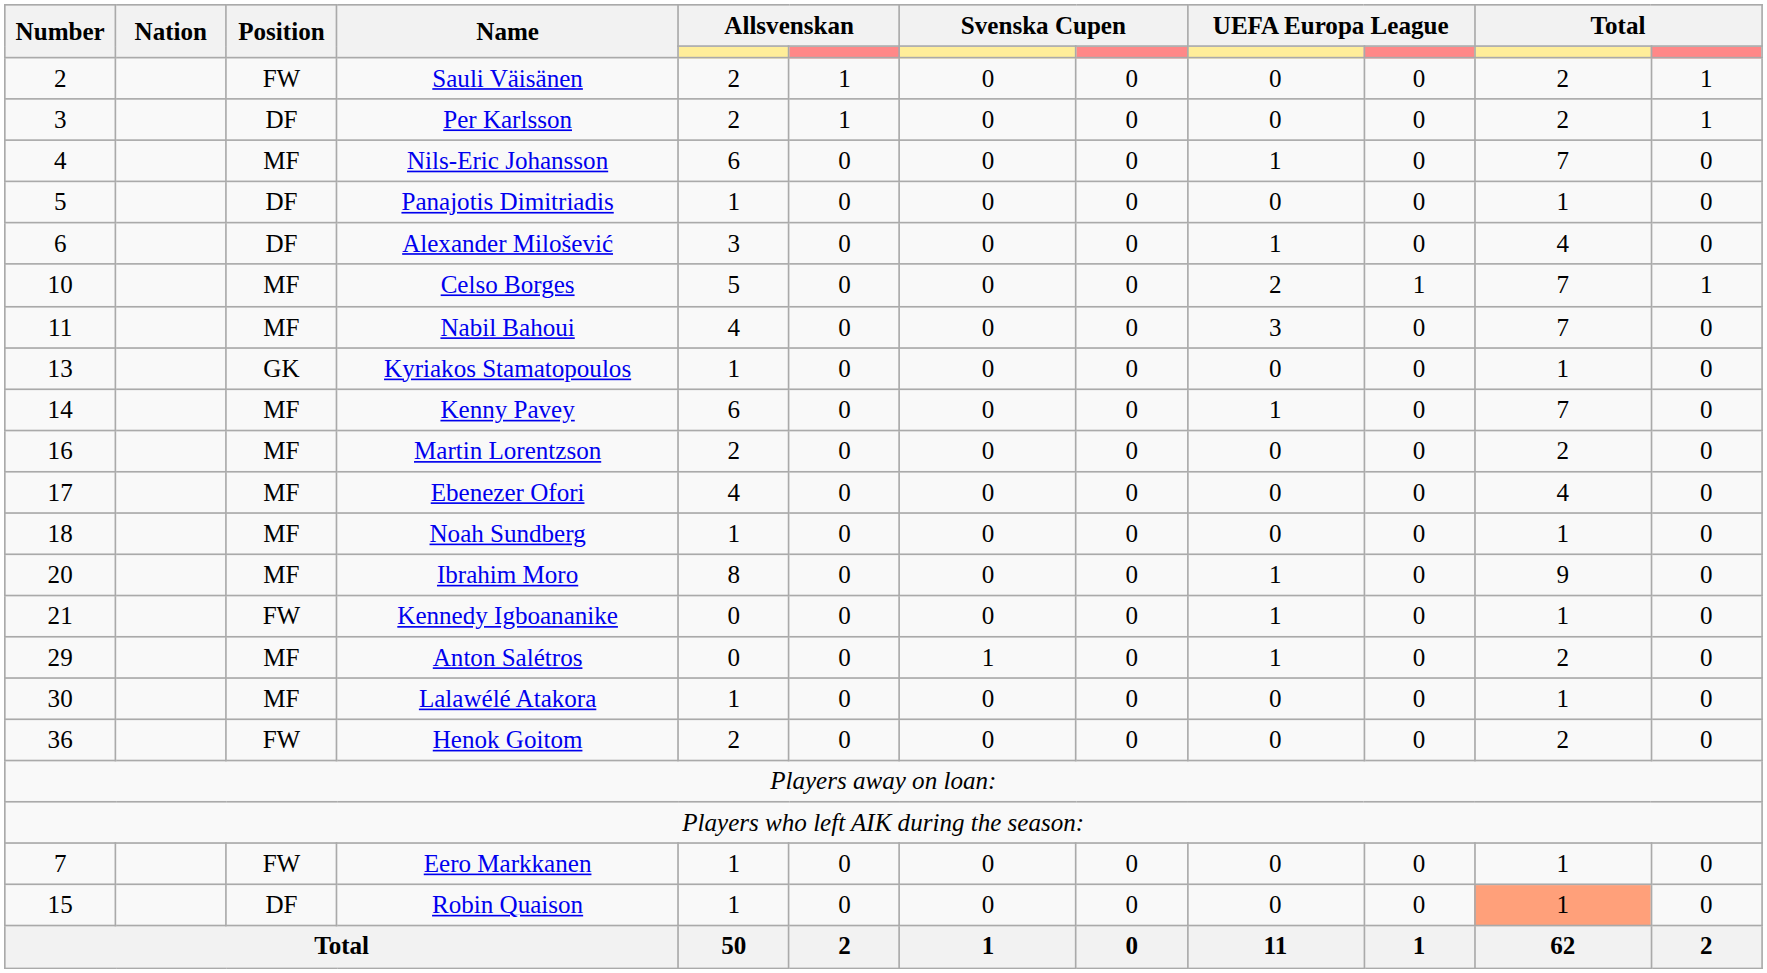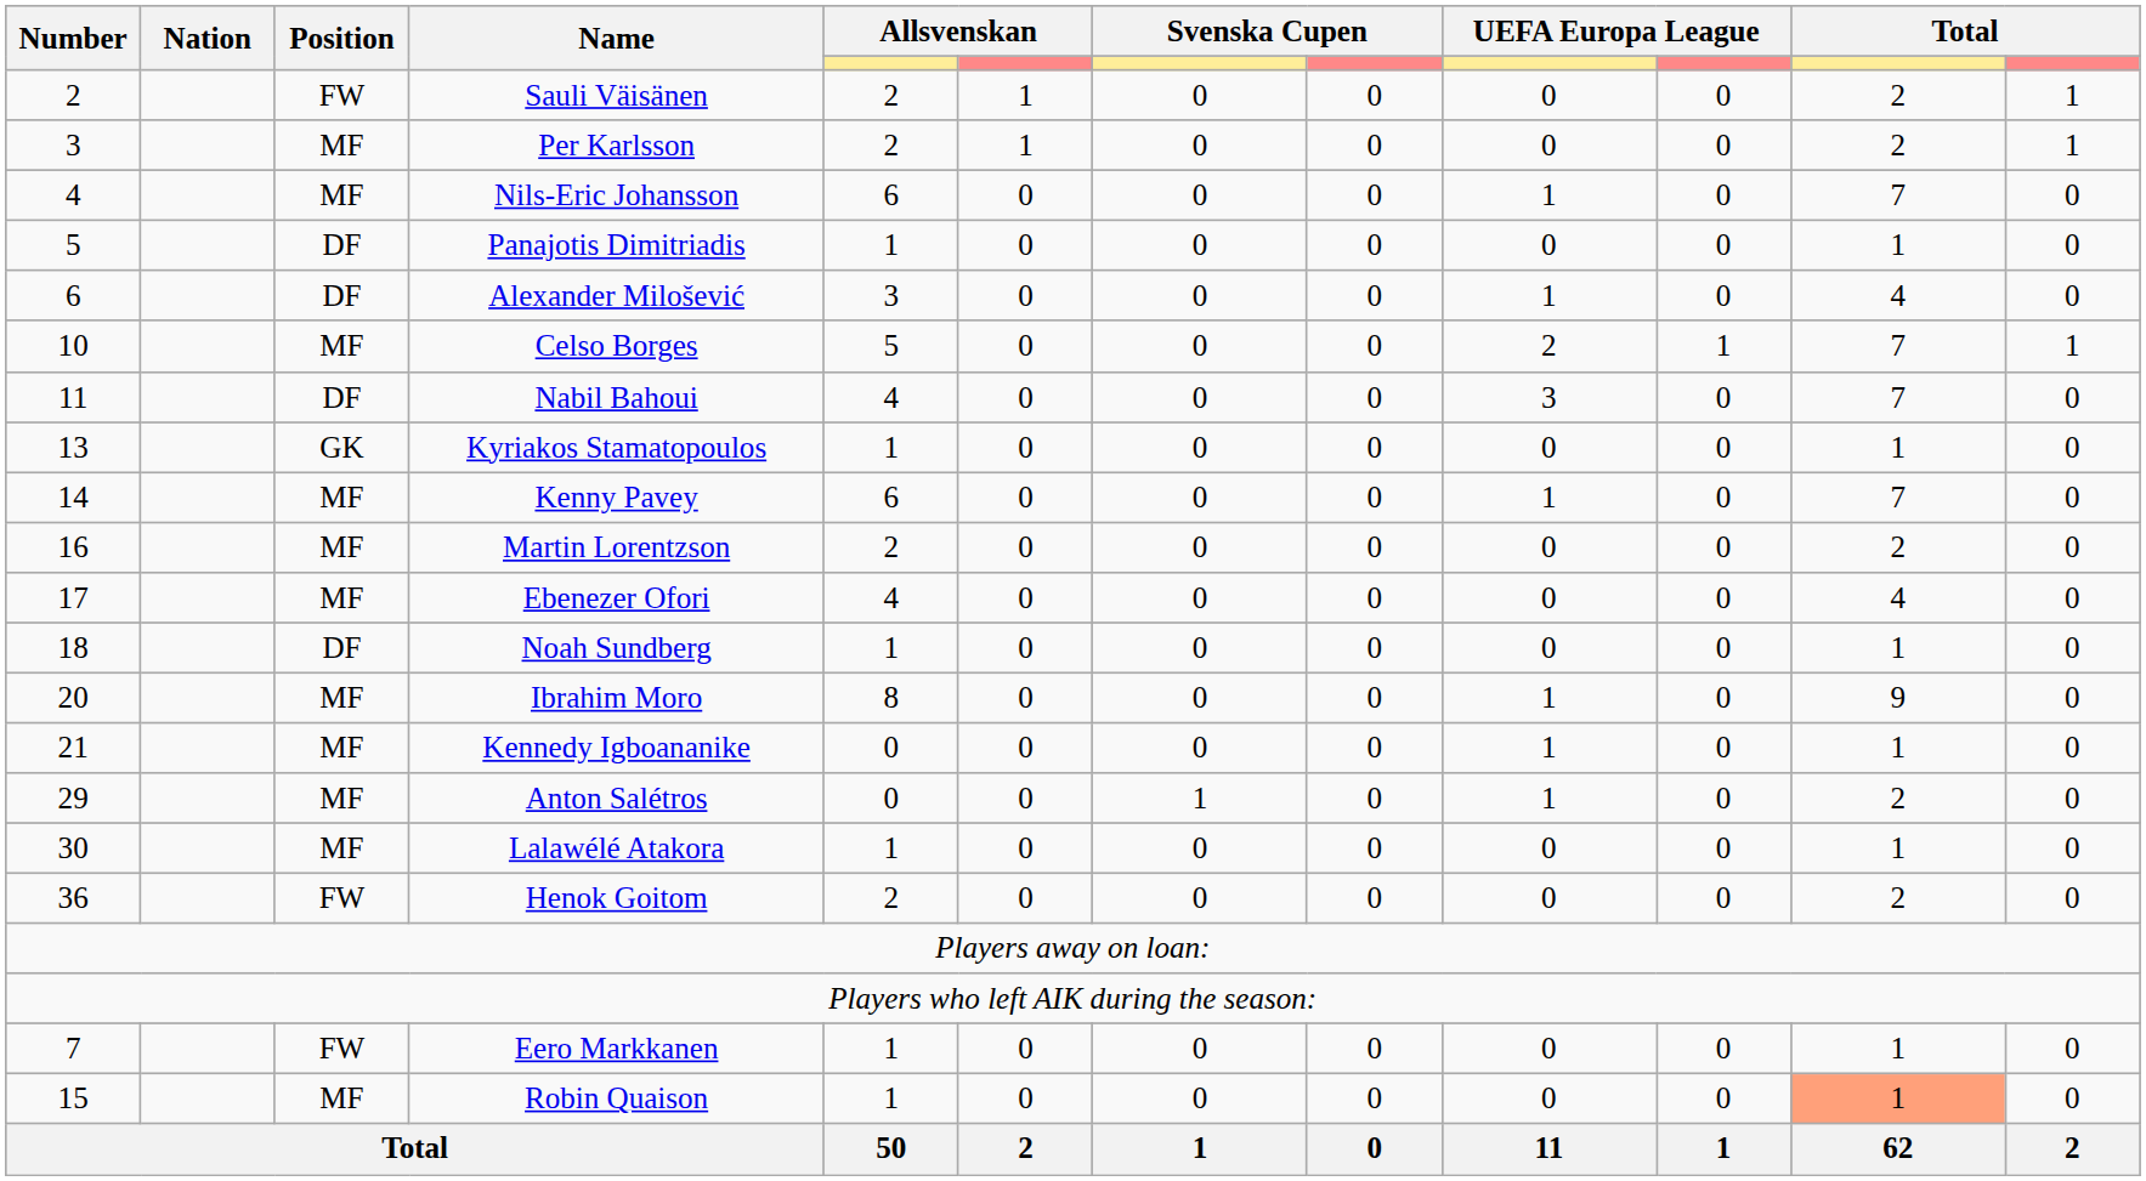Per Karlsson | Position: DF -> MF
Nabil Bahoui | Position: MF -> DF
Noah Sundberg | Position: MF -> DF
Kennedy Igboananike | Position: FW -> MF
Robin Quaison | Position: DF -> MF
